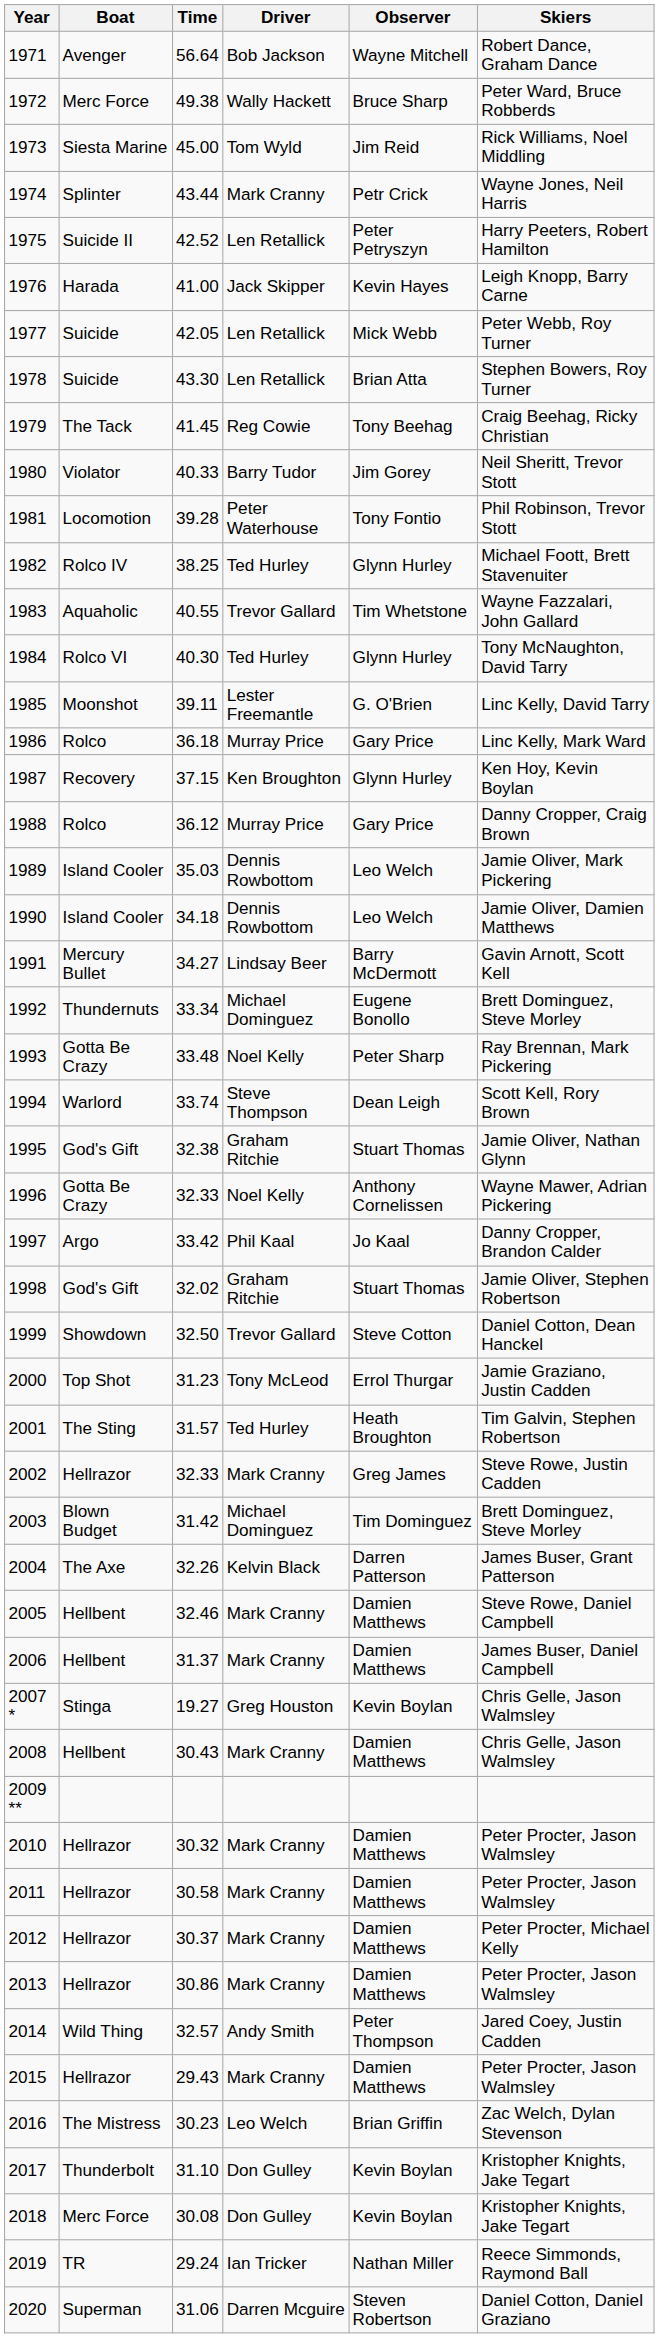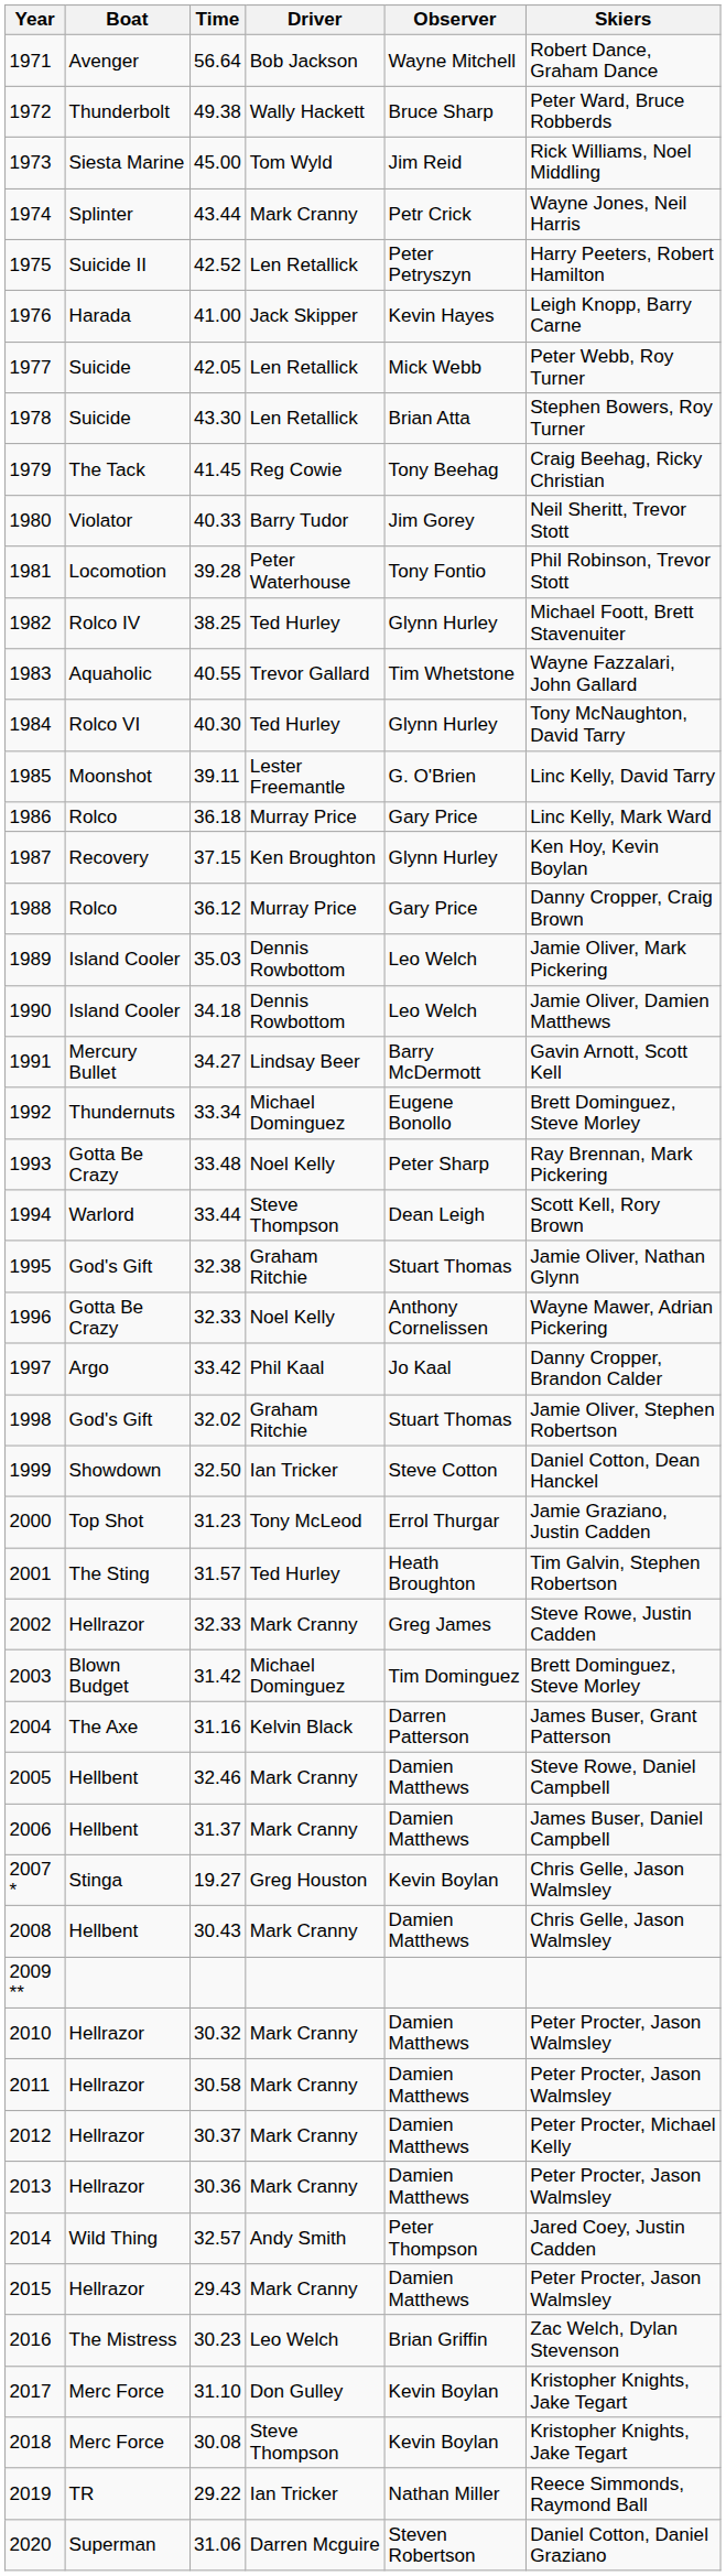1972 | Boat: Merc Force -> Thunderbolt
1994 | Time: 33.74 -> 33.44
1999 | Driver: Trevor Gallard -> Ian Tricker
2004 | Time: 32.26 -> 31.16
2013 | Time: 30.86 -> 30.36
2017 | Boat: Thunderbolt -> Merc Force
2018 | Driver: Don Gulley -> Steve Thompson
2019 | Time: 29.24 -> 29.22
